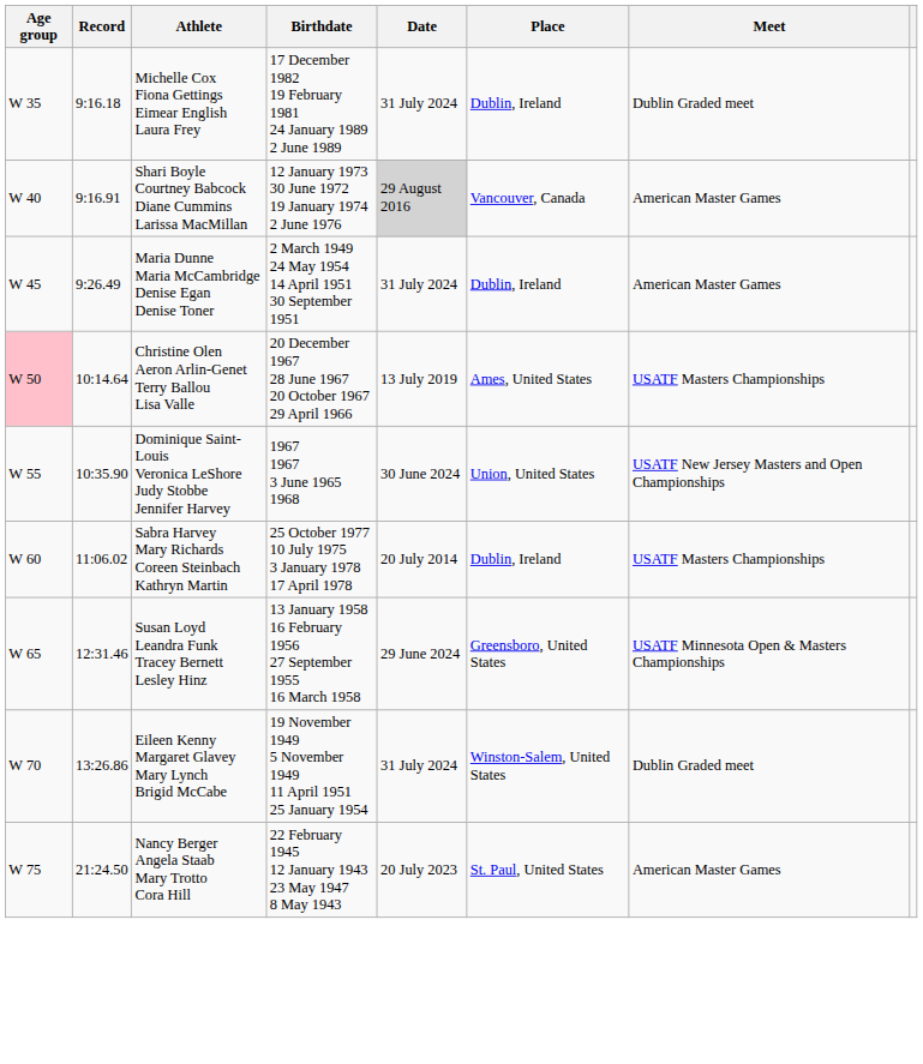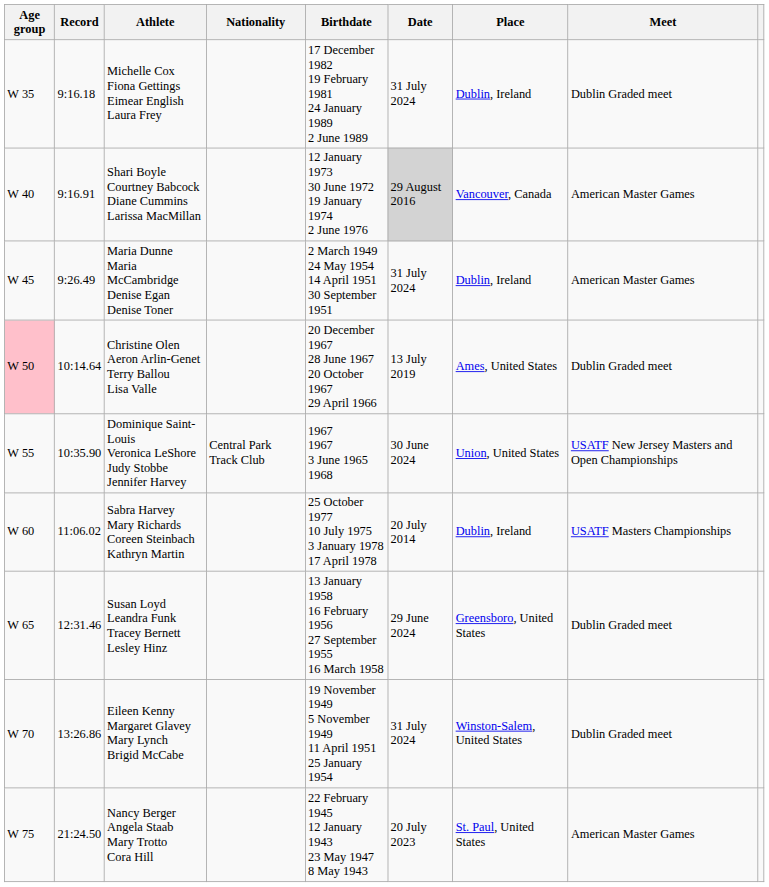+ column: Nationality | Central Park Track Club
Christine Olen Aeron Arlin-Genet Terry Ballou Lisa Valle | Meet: USATF Masters Championships -> Dublin Graded meet
Susan Loyd Leandra Funk Tracey Bernett Lesley Hinz | Meet: USATF Minnesota Open & Masters Championships -> Dublin Graded meet
